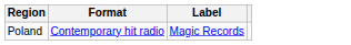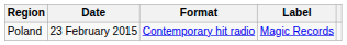+ column: Date | 23 February 2015
